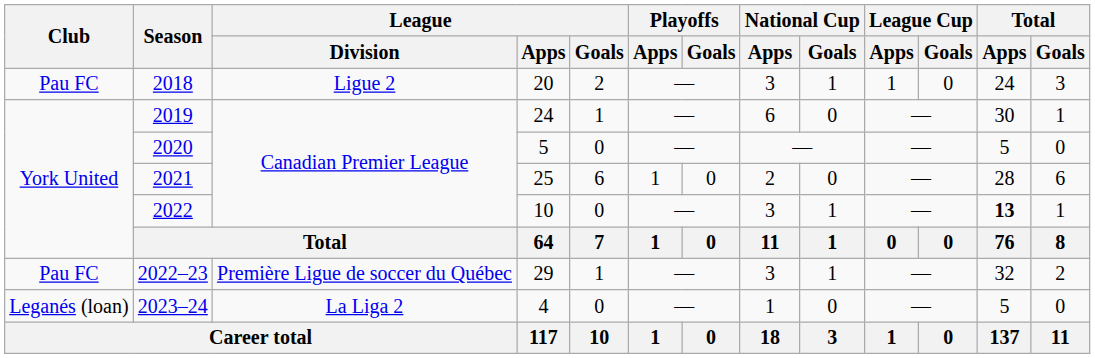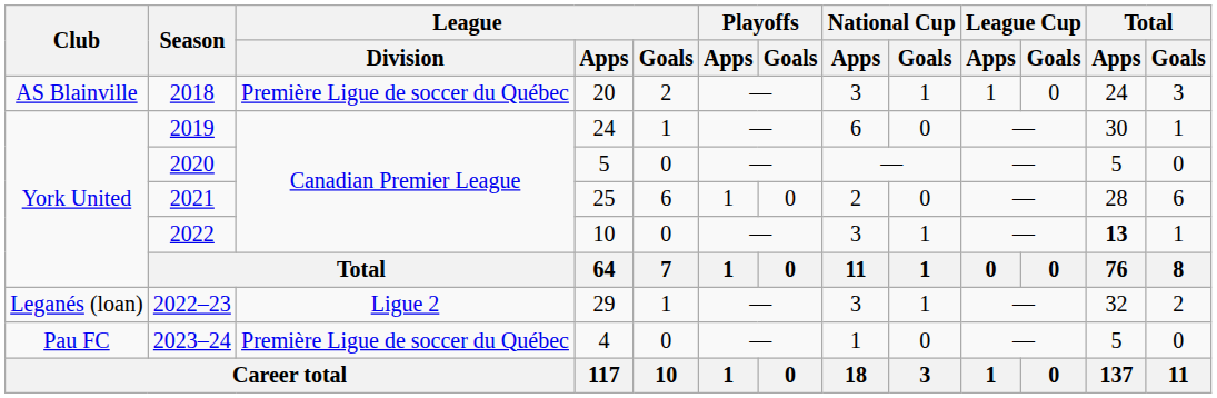2018 | Club: Pau FC -> AS Blainville
2018 | League / Division: Ligue 2 -> Première Ligue de soccer du Québec
2022–23 | Club: Pau FC -> Leganés (loan)
2022–23 | League / Division: Première Ligue de soccer du Québec -> Ligue 2
2023–24 | Club: Leganés (loan) -> Pau FC
2023–24 | League / Division: La Liga 2 -> Première Ligue de soccer du Québec
